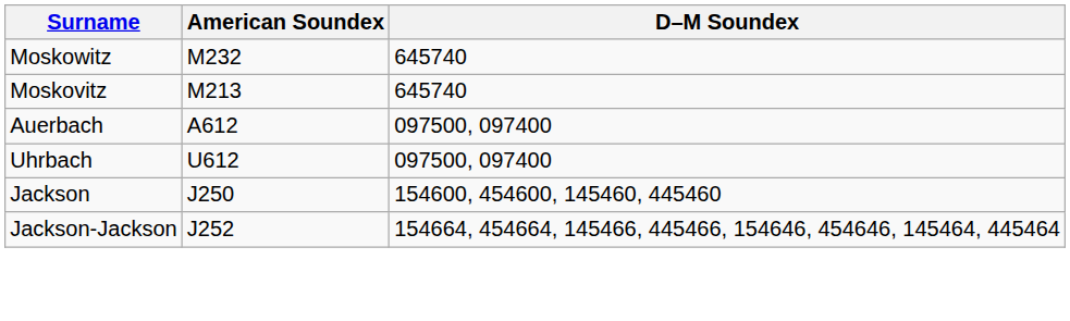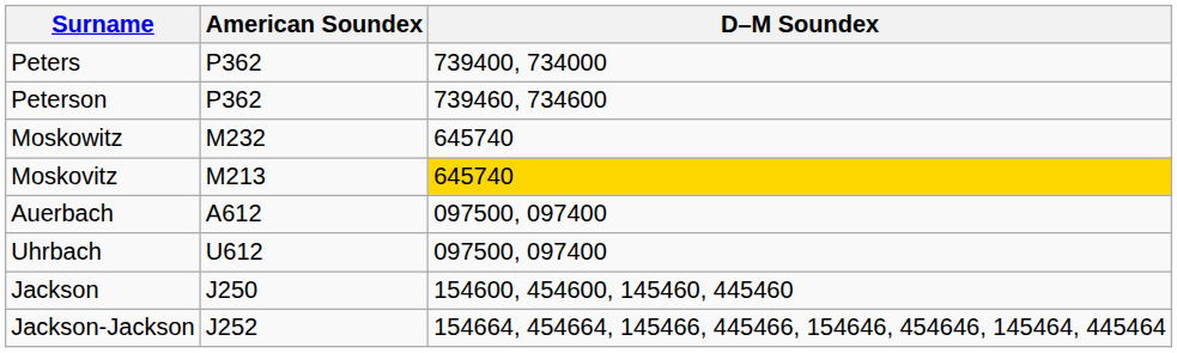+ row: Peters | P362 | 739400, 734000
+ row: Peterson | P362 | 739460, 734600
Moskovitz | D–M Soundex: no background -> gold background
